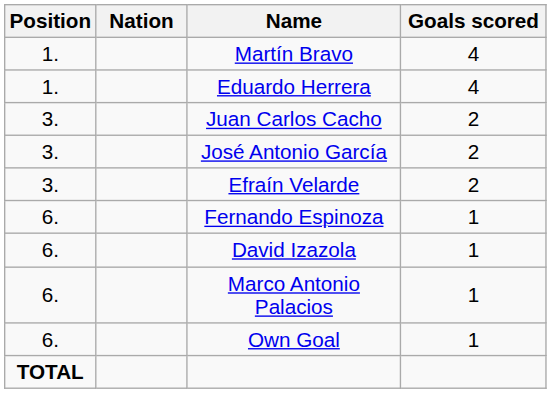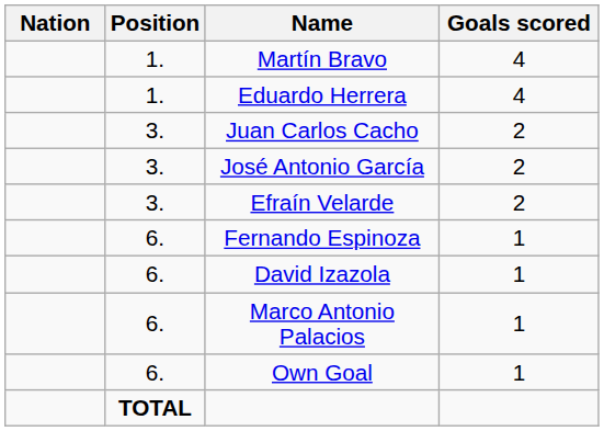columns swapped: Position <-> Nation
